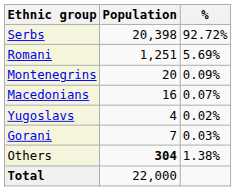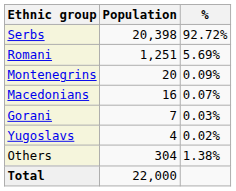rows swapped: Gorani <-> Yugoslavs
Others | Population: bold -> normal
